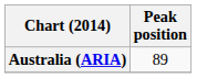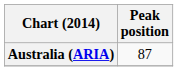Australia (ARIA) | Peak position: 89 -> 87
